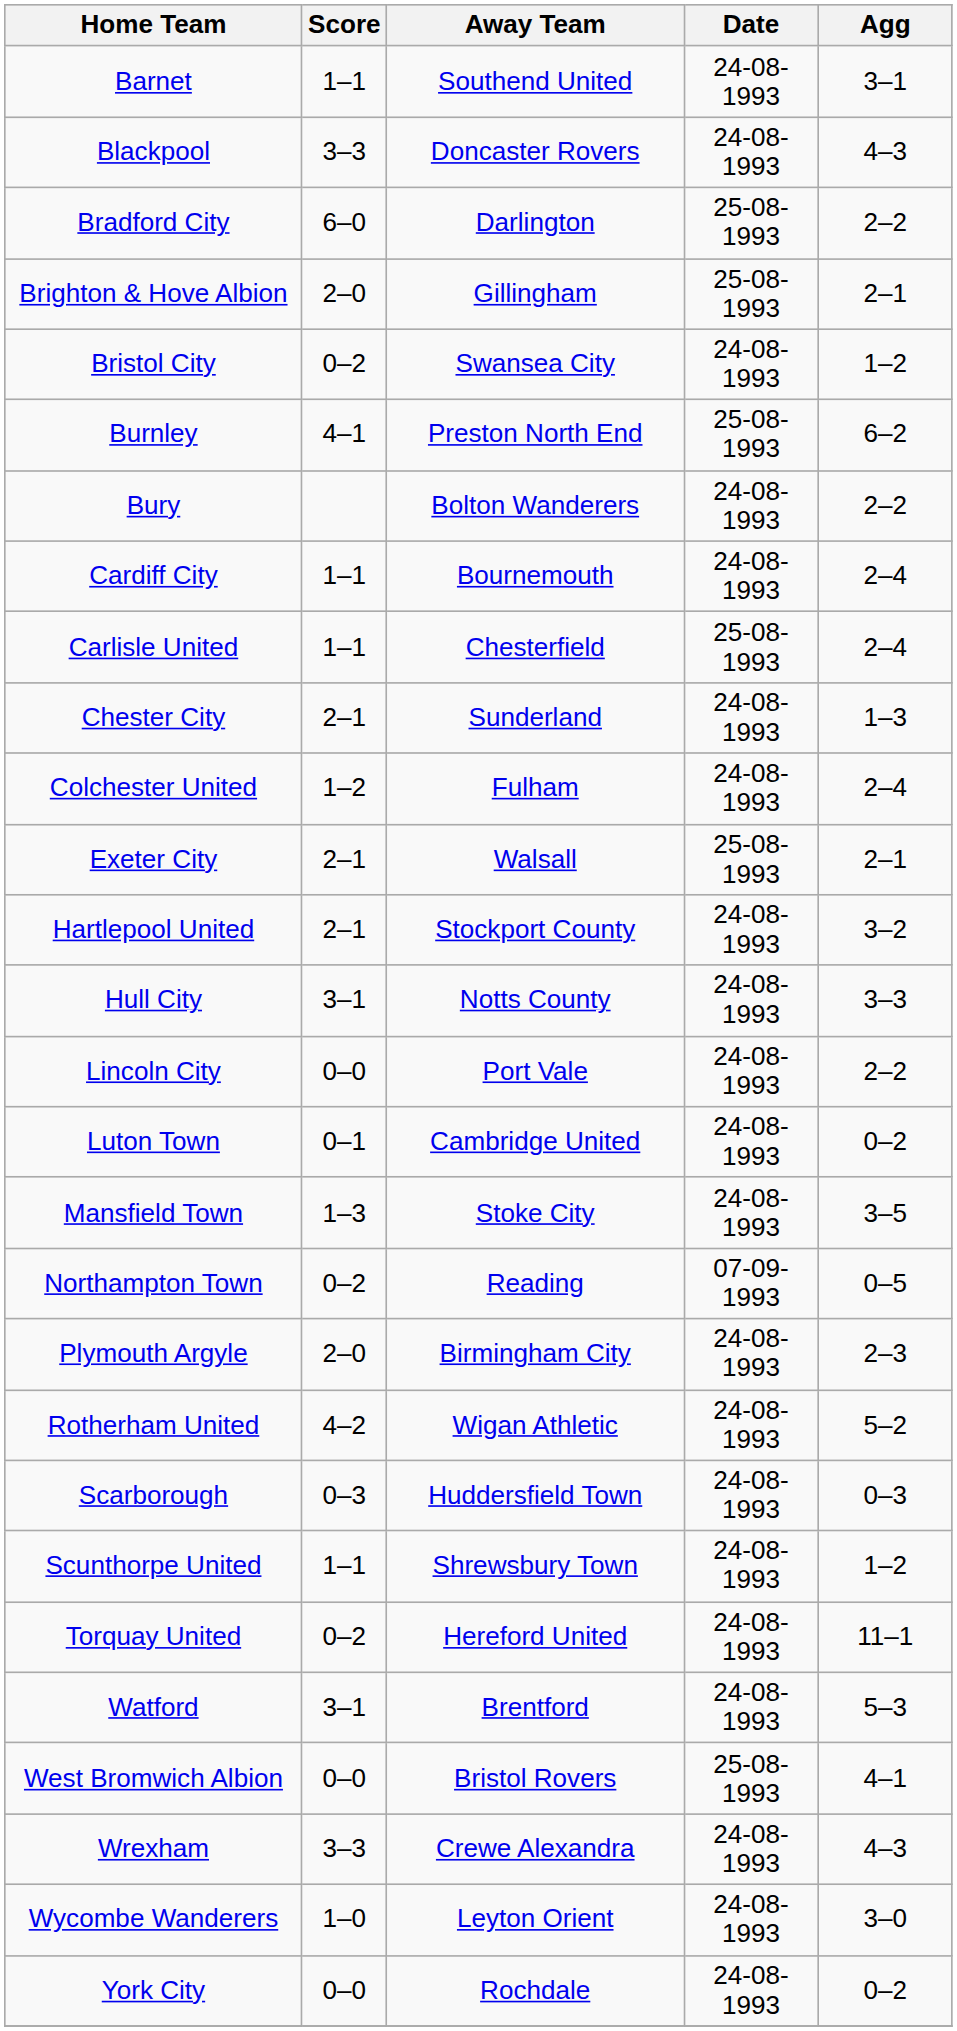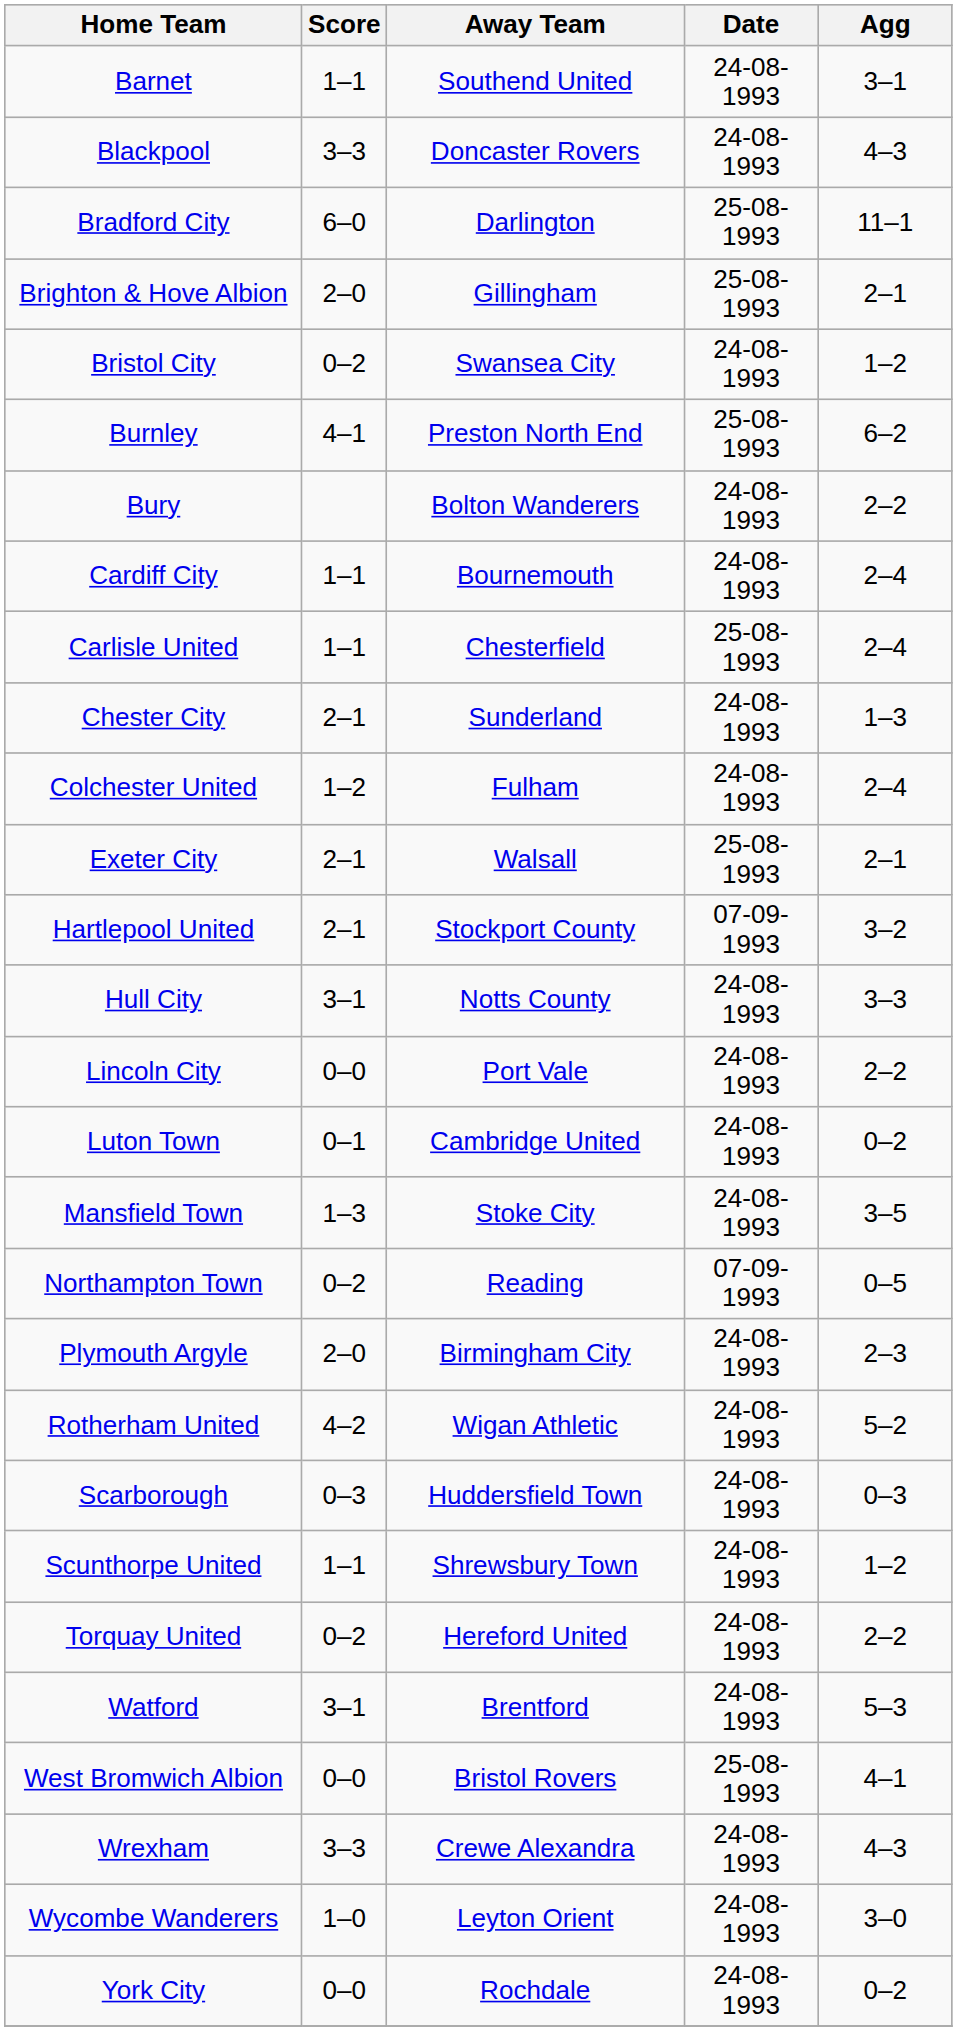Bradford City | Agg: 2–2 -> 11–1
Hartlepool United | Date: 24-08-1993 -> 07-09-1993
Torquay United | Agg: 11–1 -> 2–2
